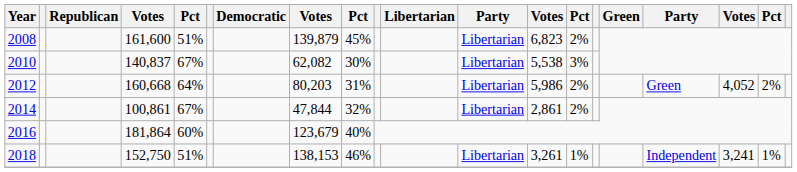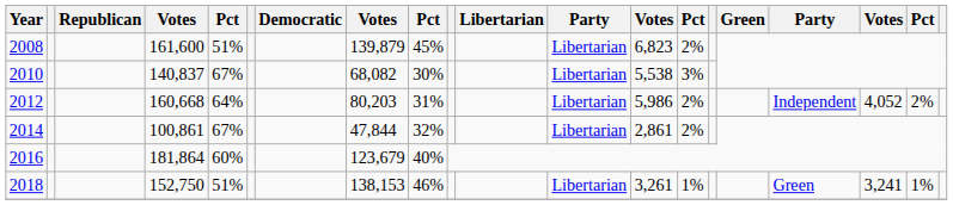2010 | column 8: 62,082 -> 68,082
2012 | column 17: Green -> Independent
2018 | column 17: Independent -> Green
